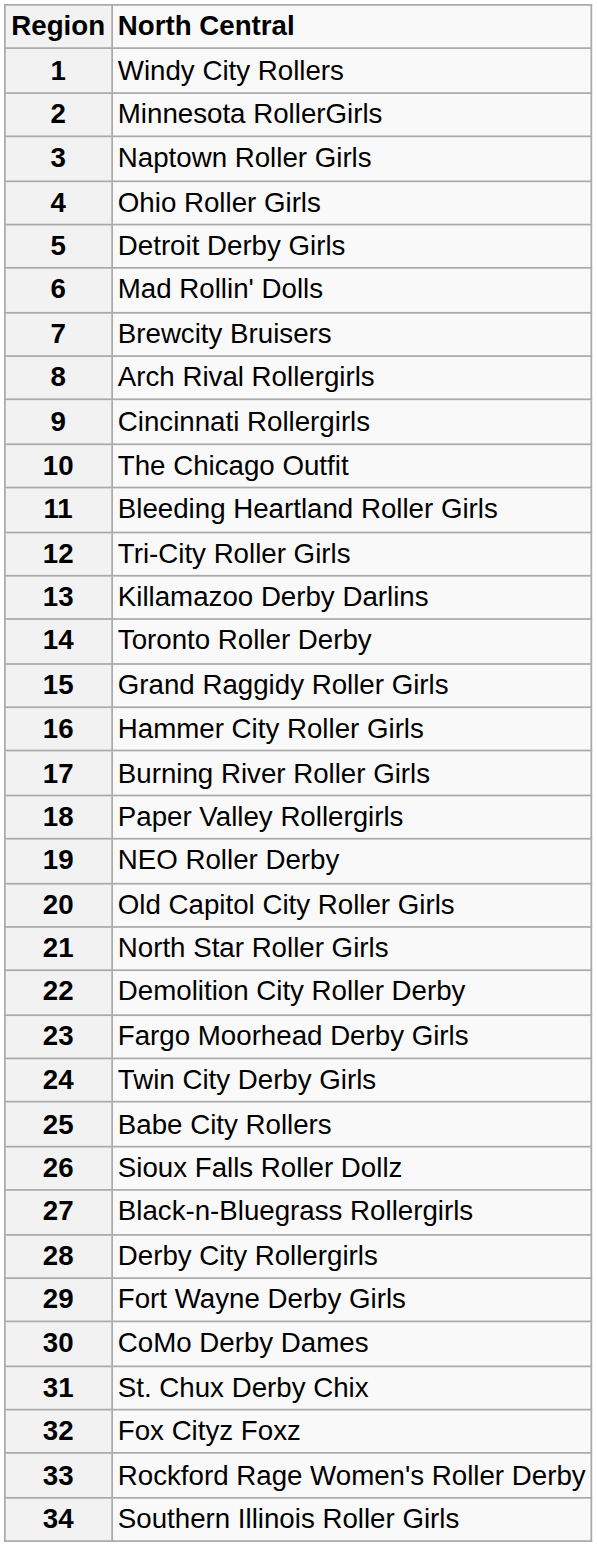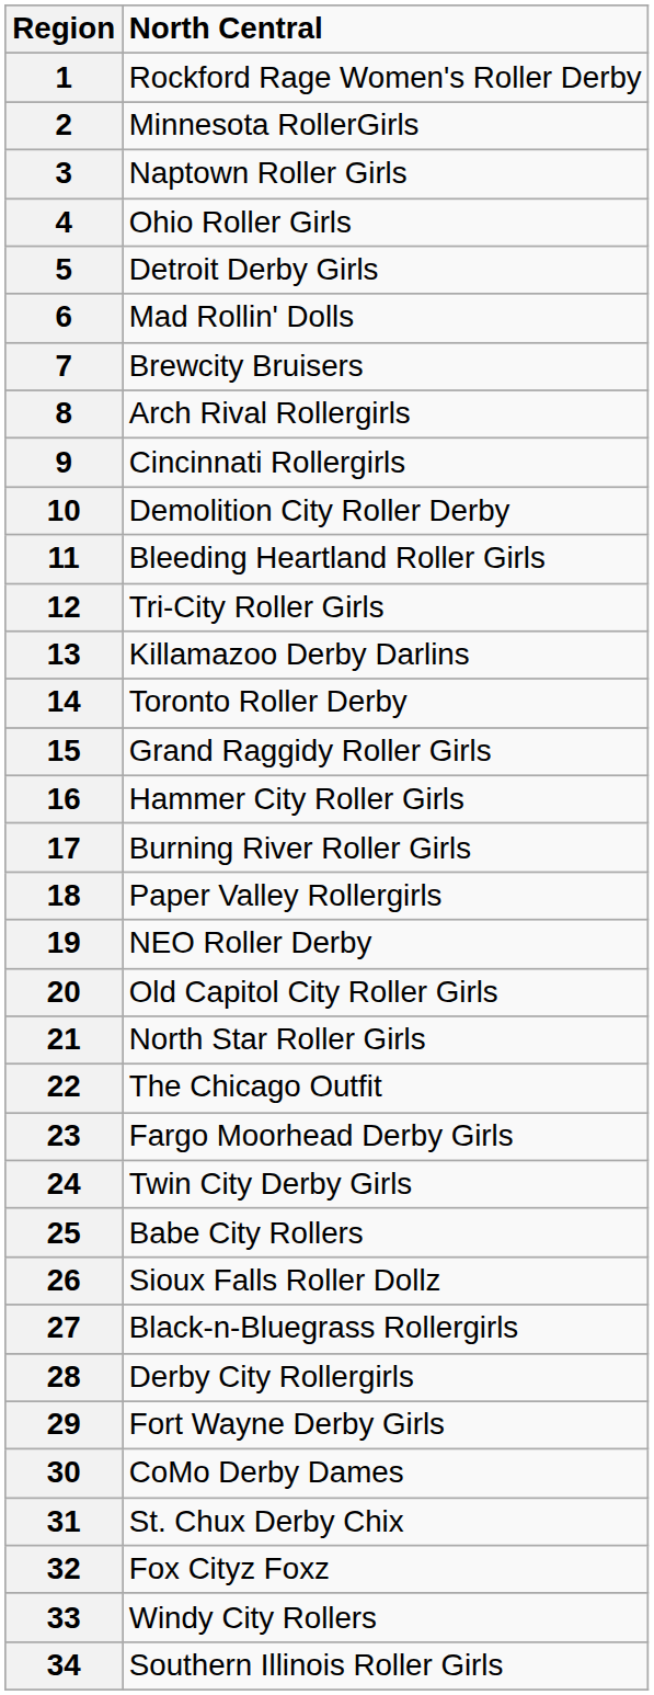1 | North Central: Windy City Rollers -> Rockford Rage Women's Roller Derby
10 | North Central: The Chicago Outfit -> Demolition City Roller Derby
22 | North Central: Demolition City Roller Derby -> The Chicago Outfit
33 | North Central: Rockford Rage Women's Roller Derby -> Windy City Rollers
